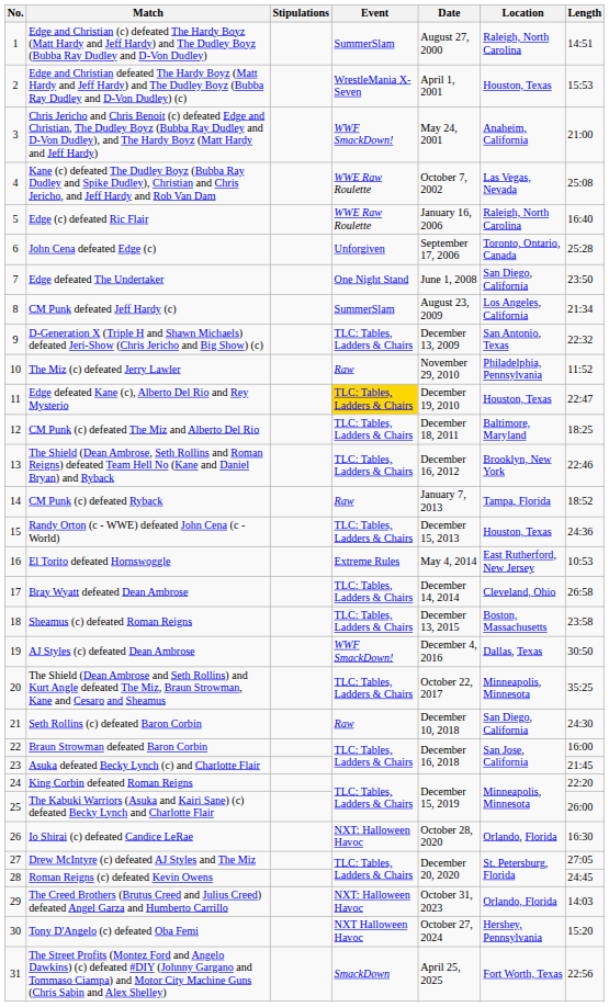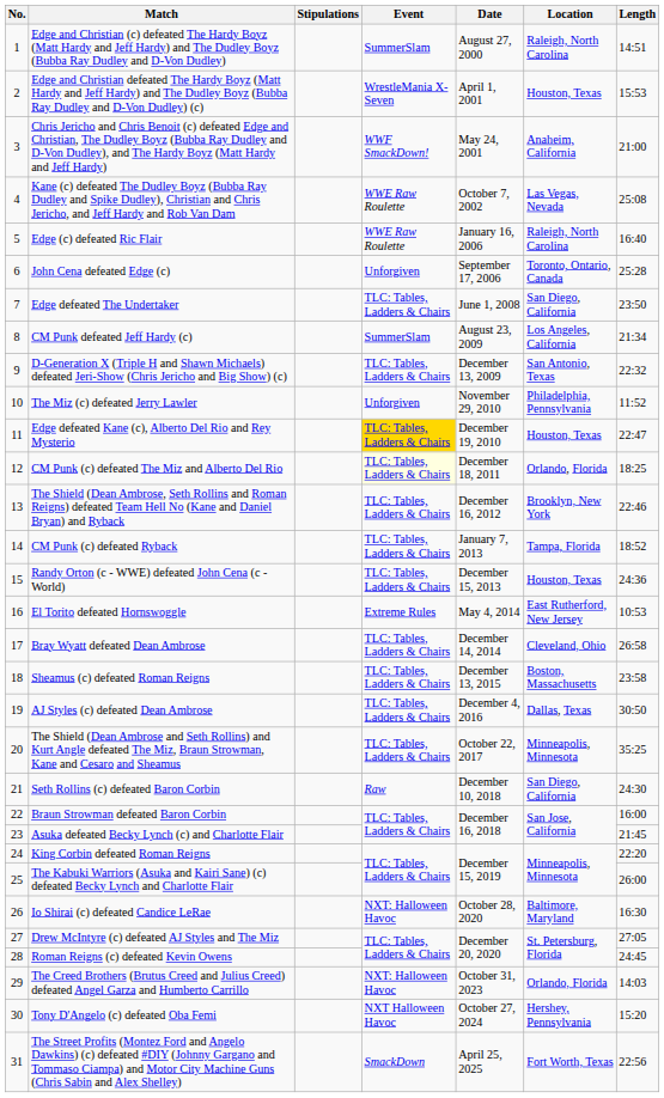Edge defeated The Undertaker | Event: One Night Stand -> TLC: Tables, Ladders & Chairs
The Miz (c) defeated Jerry Lawler | Event: Raw -> Unforgiven
CM Punk (c) defeated The Miz and Alberto Del Rio | Event: no background -> lightyellow background
CM Punk (c) defeated The Miz and Alberto Del Rio | Location: Baltimore, Maryland -> Orlando, Florida
CM Punk (c) defeated Ryback | Event: Raw -> TLC: Tables, Ladders & Chairs
AJ Styles (c) defeated Dean Ambrose | Event: WWF SmackDown! -> TLC: Tables, Ladders & Chairs
Io Shirai (c) defeated Candice LeRae | Location: Orlando, Florida -> Baltimore, Maryland
